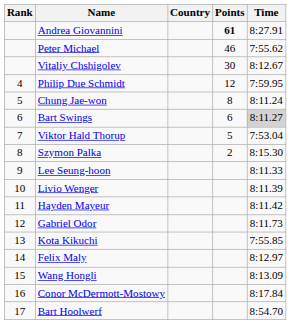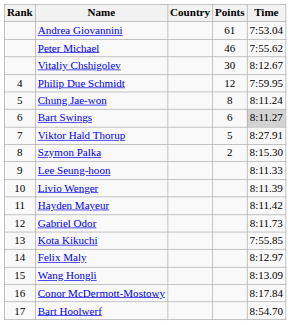Andrea Giovannini | Points: bold -> normal
Andrea Giovannini | Time: 8:27.91 -> 7:53.04
Viktor Hald Thorup | Time: 7:53.04 -> 8:27.91
